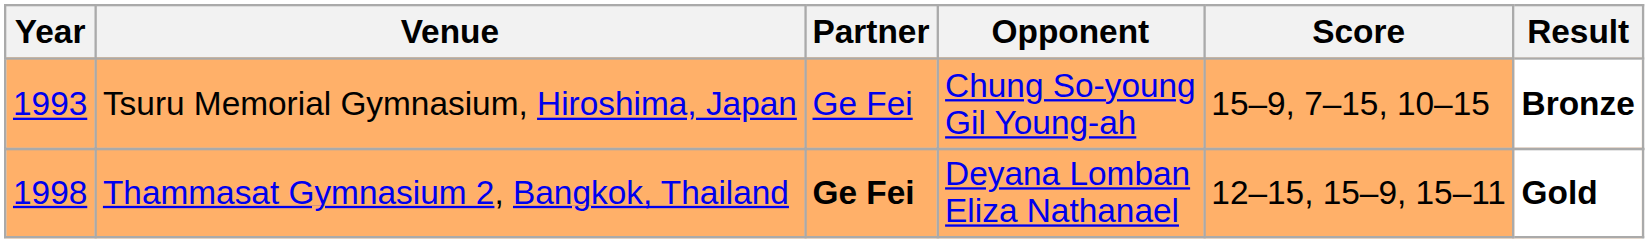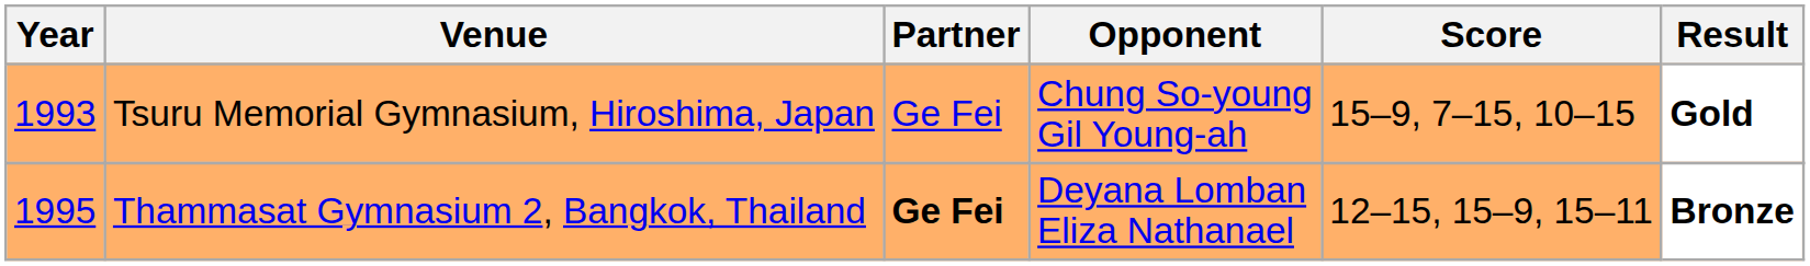Tsuru Memorial Gymnasium, Hiroshima, Japan | Result: Bronze -> Gold
Thammasat Gymnasium 2, Bangkok, Thailand | Year: 1998 -> 1995
Thammasat Gymnasium 2, Bangkok, Thailand | Result: Gold -> Bronze
